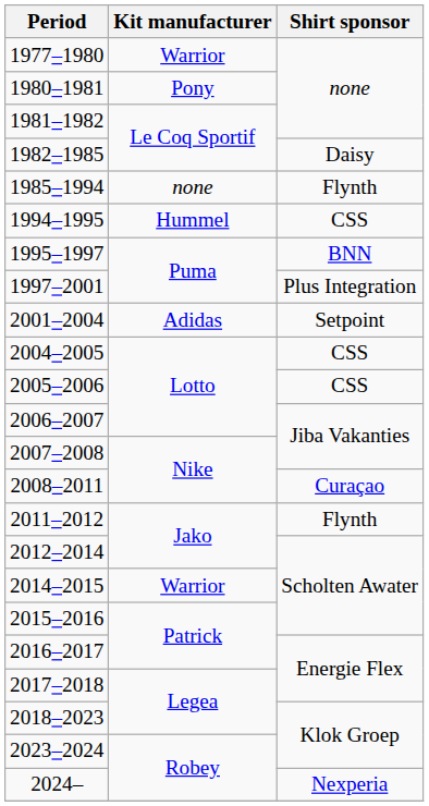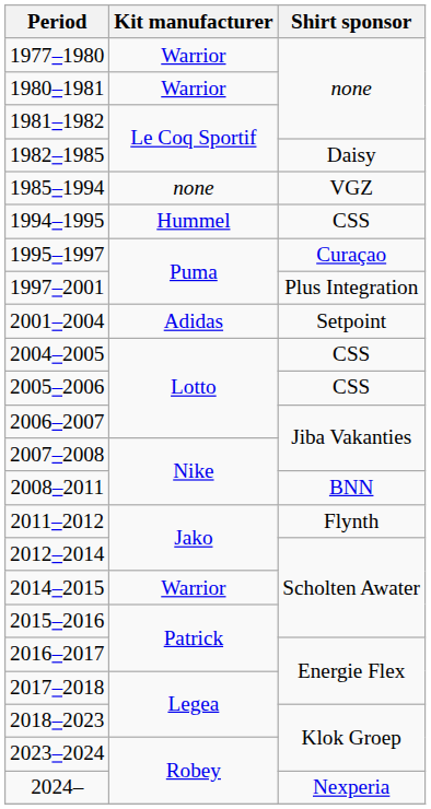1980–1981 | Kit manufacturer: Pony -> Warrior
1985–1994 | Shirt sponsor: Flynth -> VGZ
1995–1997 | Shirt sponsor: BNN -> Curaçao
2008–2011 | Shirt sponsor: Curaçao -> BNN
